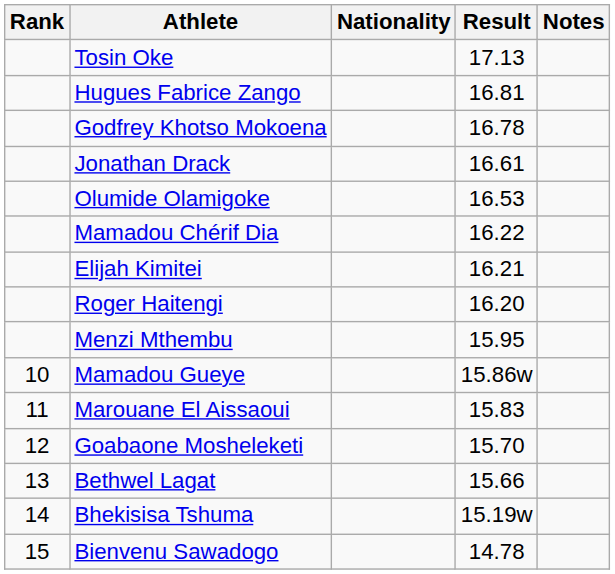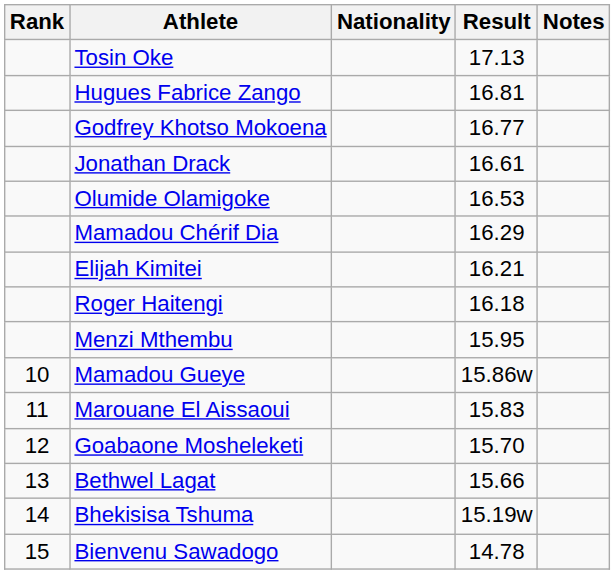Godfrey Khotso Mokoena | Result: 16.78 -> 16.77
Mamadou Chérif Dia | Result: 16.22 -> 16.29
Roger Haitengi | Result: 16.20 -> 16.18
